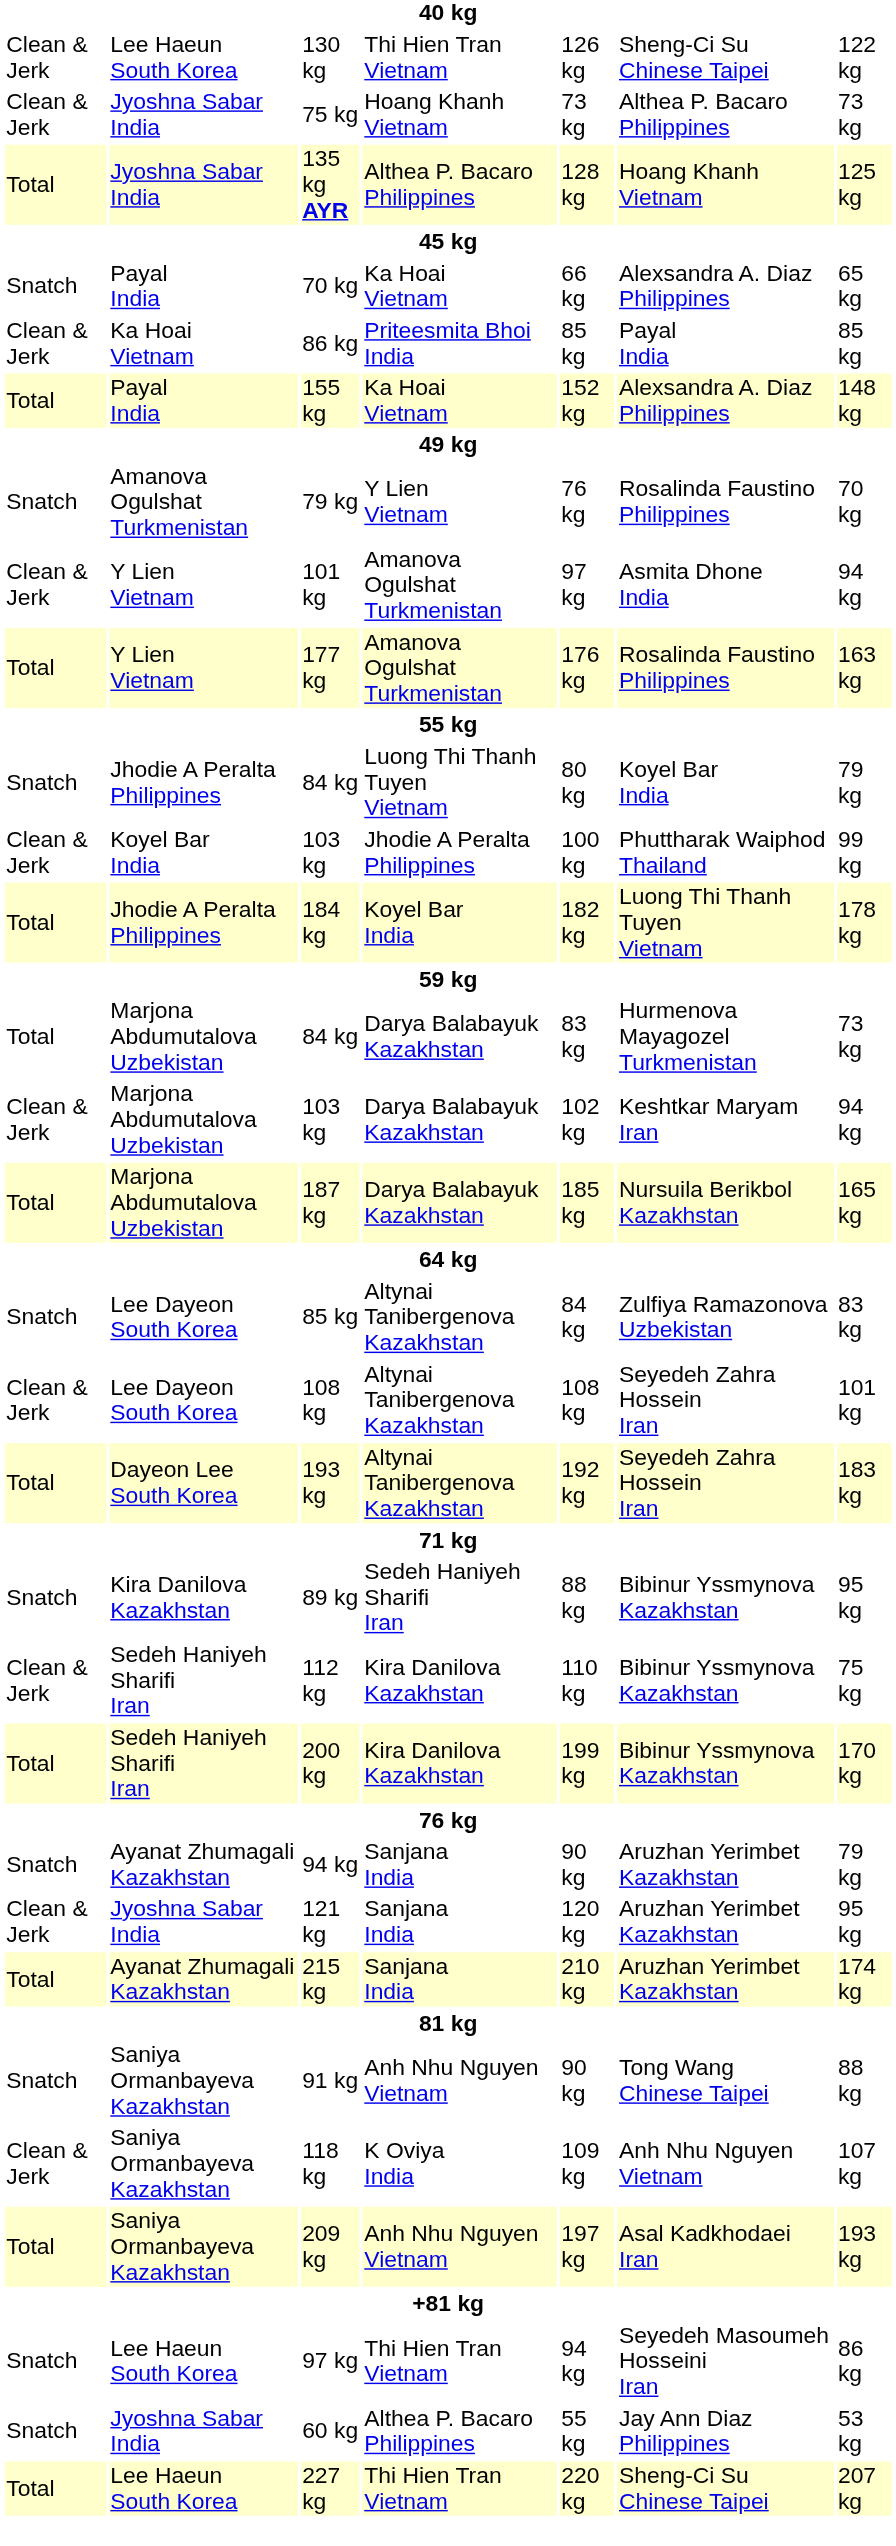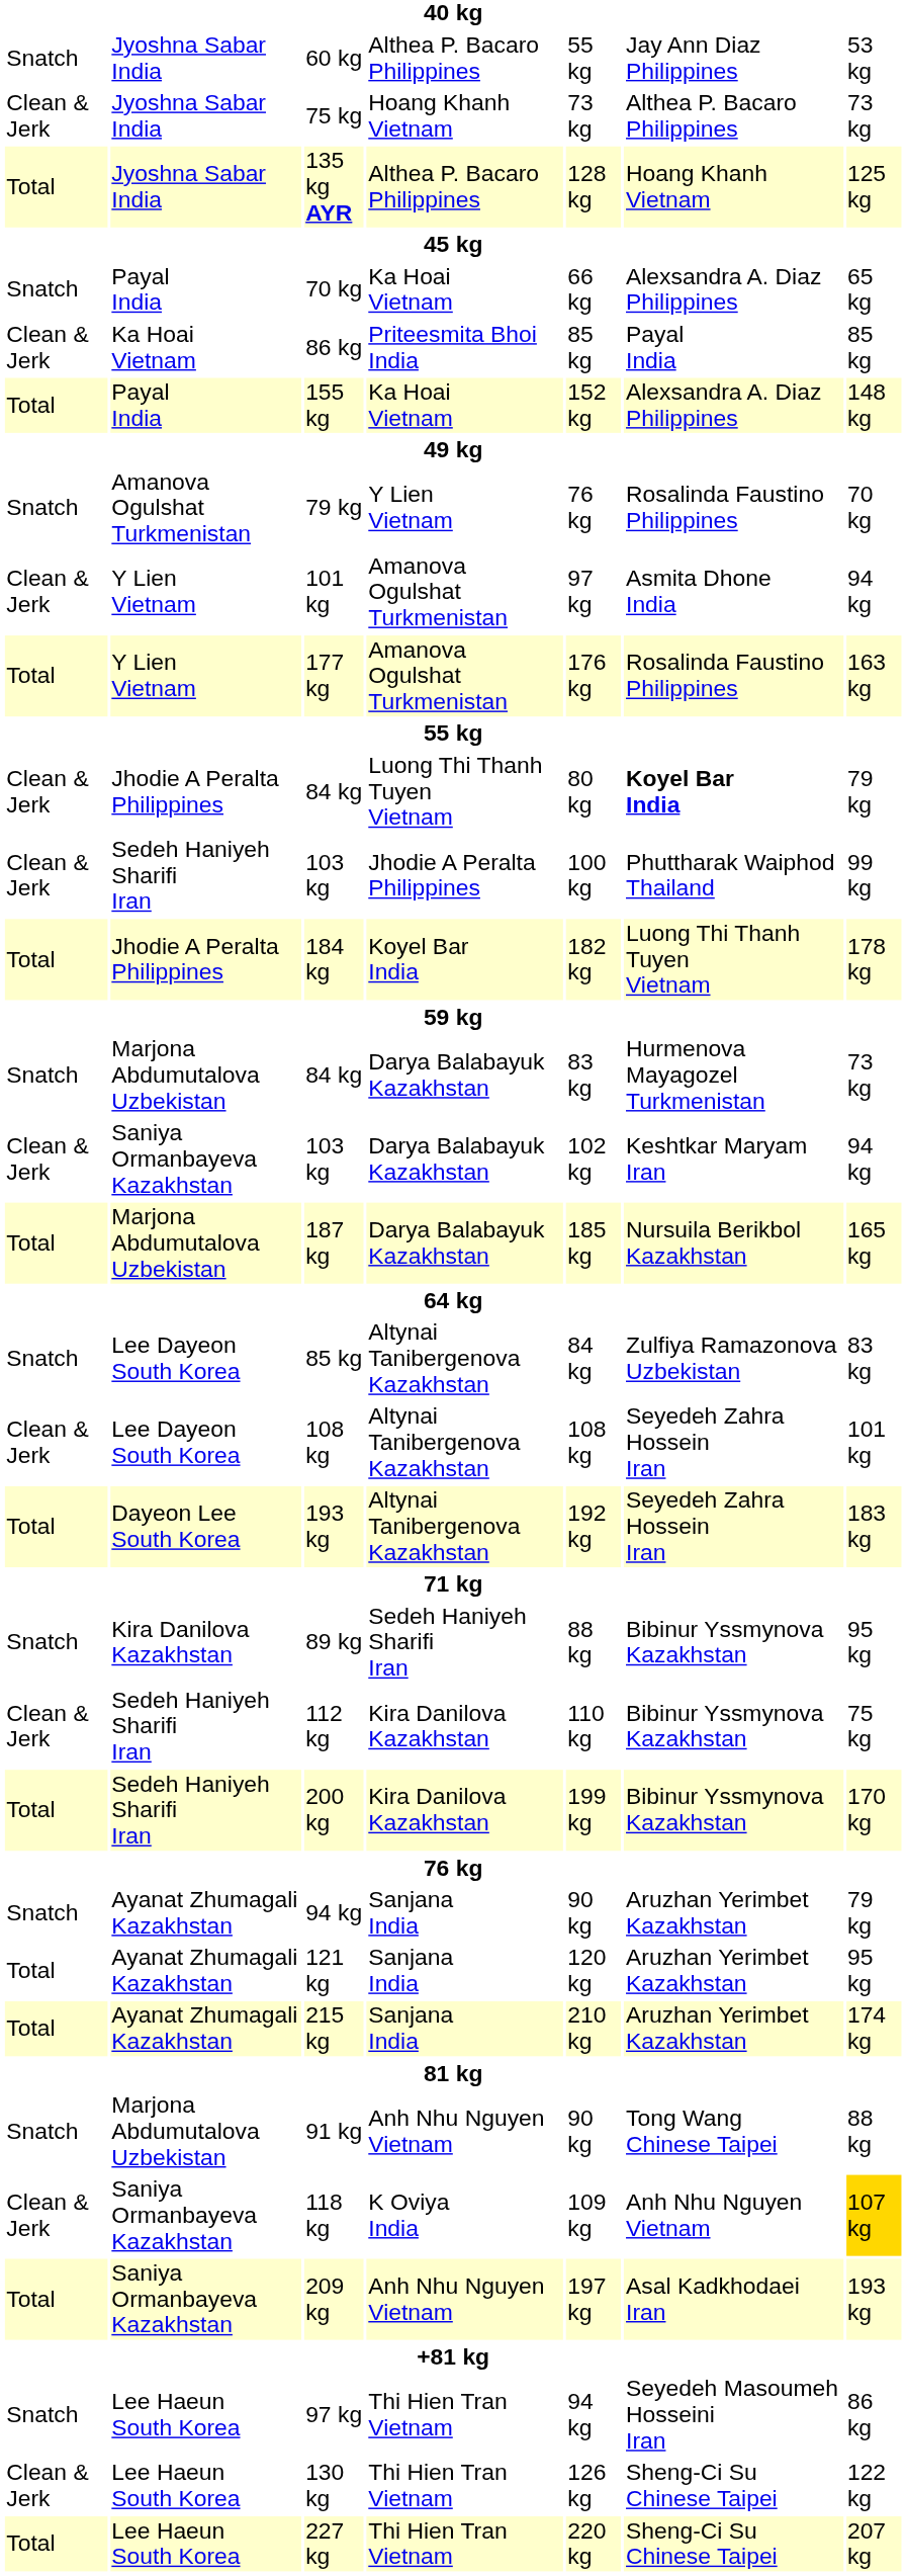rows swapped: 60 kg <-> 130 kg
84 kg / Luong Thi Thanh Tuyen Vietnam | column 1: Snatch -> Clean & Jerk
84 kg / Luong Thi Thanh Tuyen Vietnam | column 6: normal -> bold
103 kg / Jhodie A Peralta Philippines | column 2: Koyel Bar India -> Sedeh Haniyeh Sharifi Iran
84 kg / Darya Balabayuk Kazakhstan | column 1: Total -> Snatch
103 kg / Darya Balabayuk Kazakhstan | column 2: Marjona Abdumutalova Uzbekistan -> Saniya Ormanbayeva Kazakhstan
121 kg | column 1: Clean & Jerk -> Total
121 kg | column 2: Jyoshna Sabar India -> Ayanat Zhumagali Kazakhstan
91 kg | column 2: Saniya Ormanbayeva Kazakhstan -> Marjona Abdumutalova Uzbekistan
118 kg | column 7: no background -> gold background
